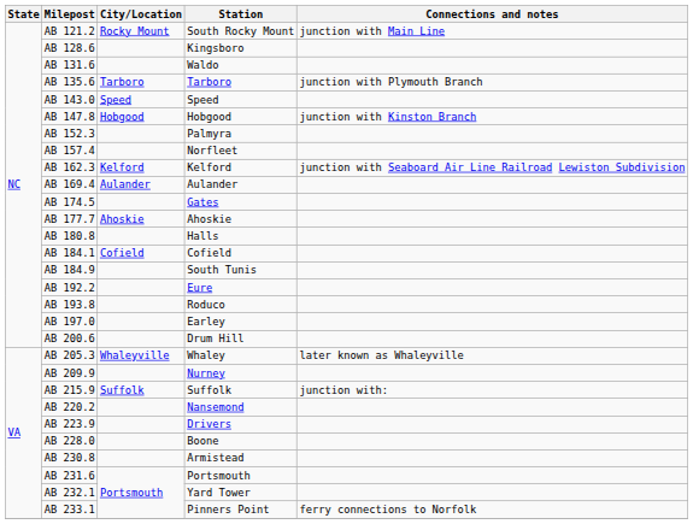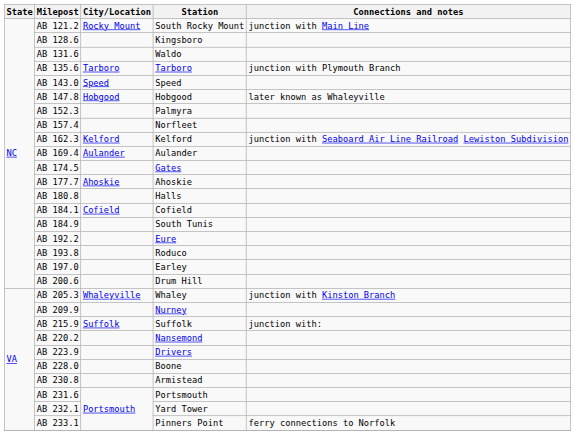AB 147.8 | Connections and notes: junction with Kinston Branch -> later known as Whaleyville
AB 205.3 | Connections and notes: later known as Whaleyville -> junction with Kinston Branch
